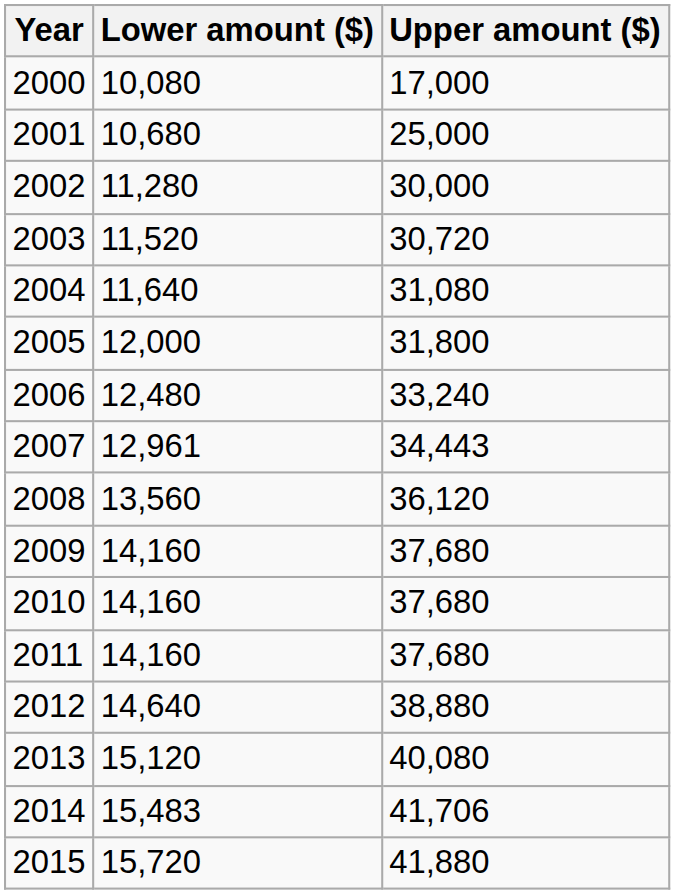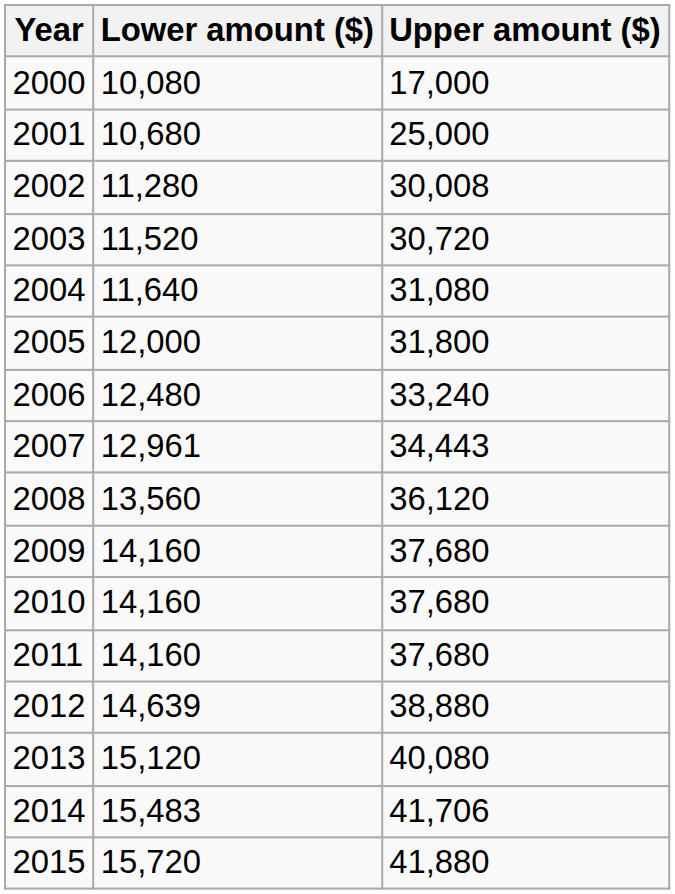2002 | Upper amount ($): 30,000 -> 30,008
2012 | Lower amount ($): 14,640 -> 14,639
